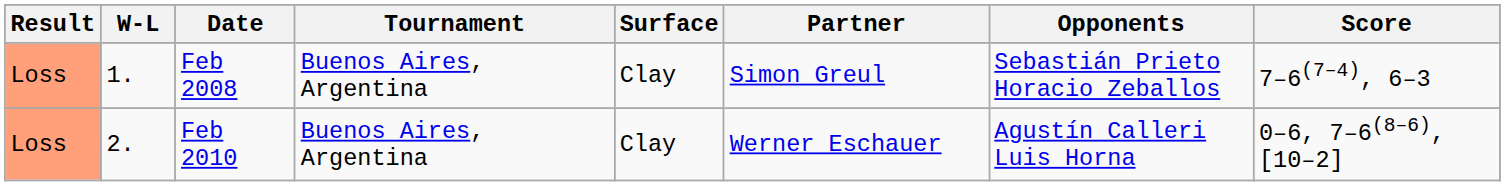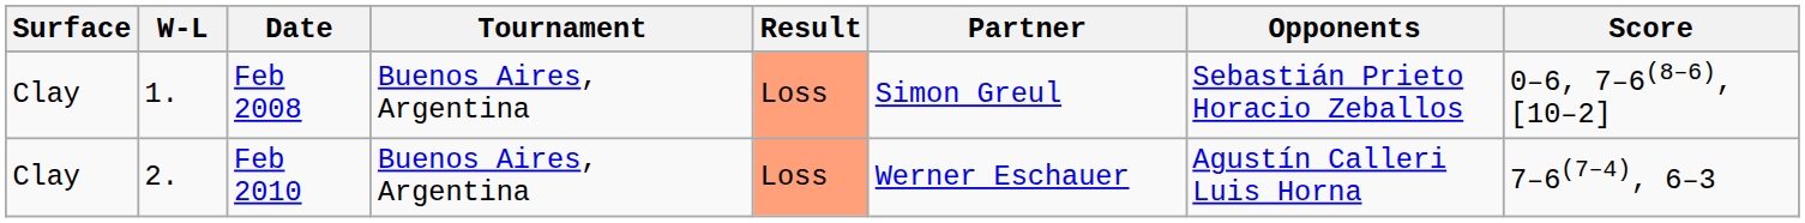columns swapped: Result <-> Surface
Feb 2008 | Score: 7–6(7–4), 6–3 -> 0–6, 7–6(8–6), [10–2]
Feb 2010 | Score: 0–6, 7–6(8–6), [10–2] -> 7–6(7–4), 6–3
